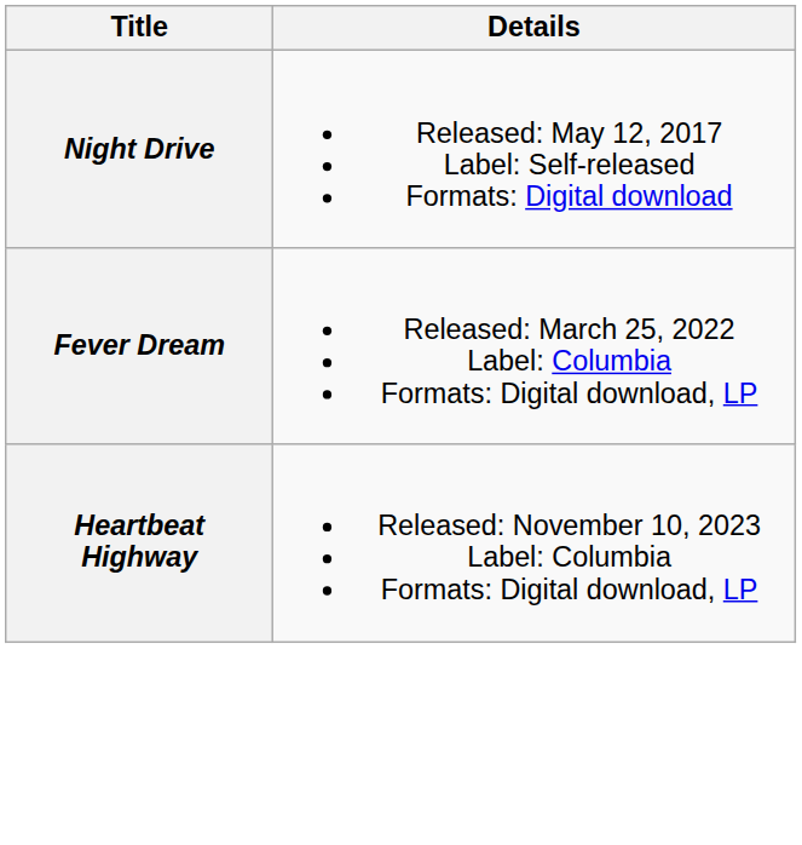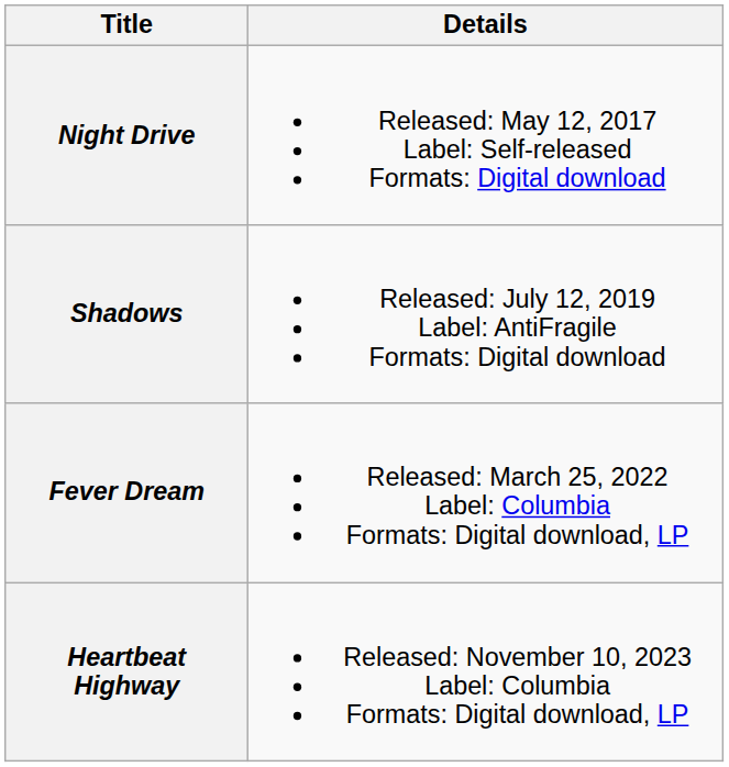+ row: Shadows | Released: July 12, 2019 Label: AntiFragile Formats: Digital download
